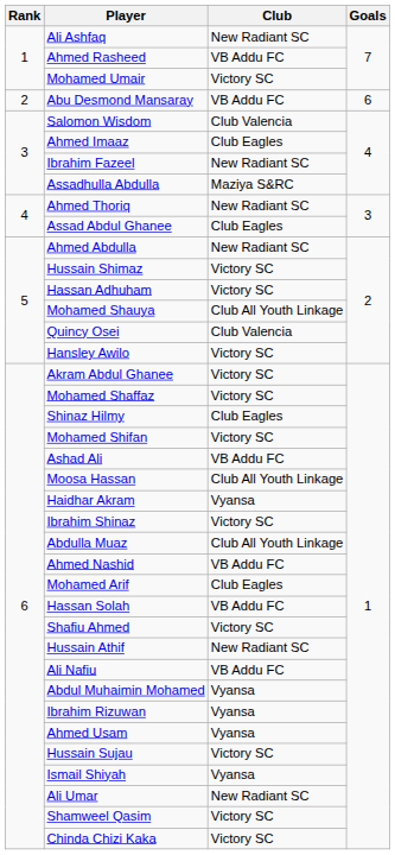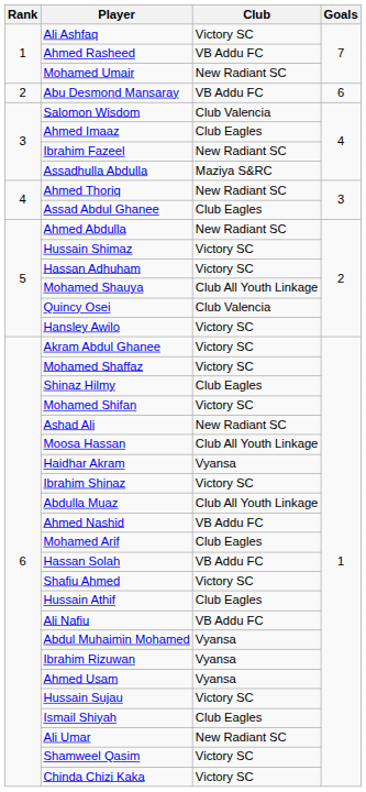Ali Ashfaq | Club: New Radiant SC -> Victory SC
Mohamed Umair | Club: Victory SC -> New Radiant SC
Ashad Ali | Club: VB Addu FC -> New Radiant SC
Hussain Athif | Club: New Radiant SC -> Club Eagles
Ismail Shiyah | Club: Vyansa -> Club Eagles
